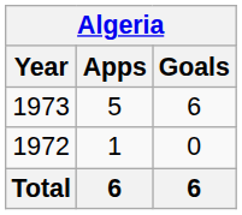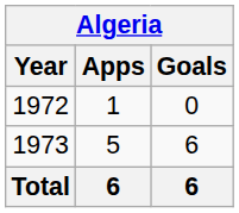rows swapped: 1972 <-> 1973
